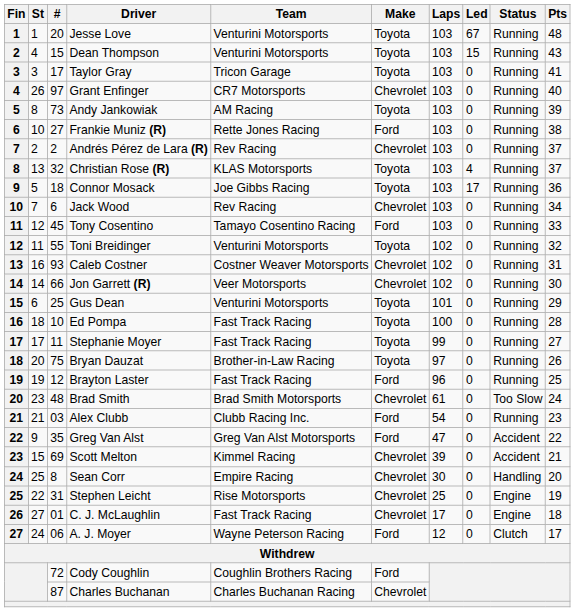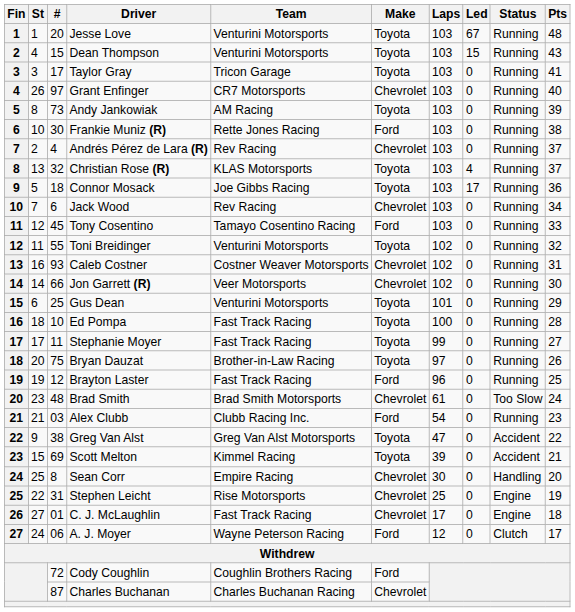Frankie Muniz (R) | #: 27 -> 30
Andrés Pérez de Lara (R) | #: 2 -> 4
Greg Van Alst | #: 35 -> 38
Greg Van Alst | Make: Ford -> Toyota
Scott Melton | Make: Chevrolet -> Toyota
